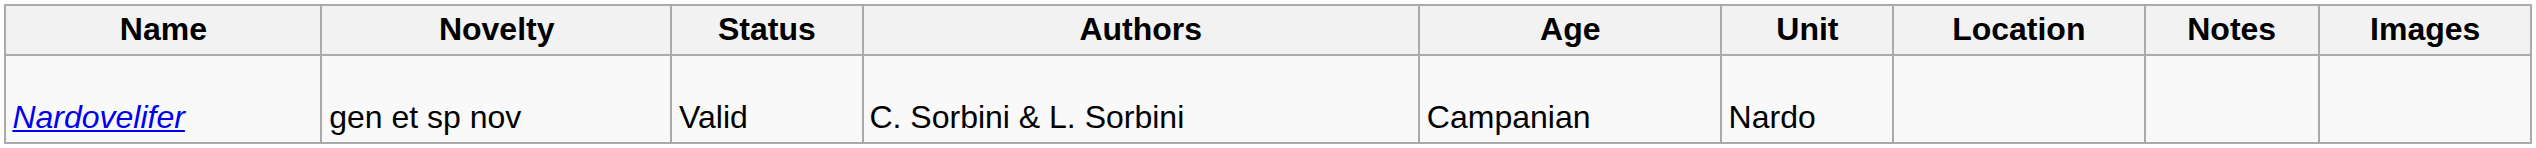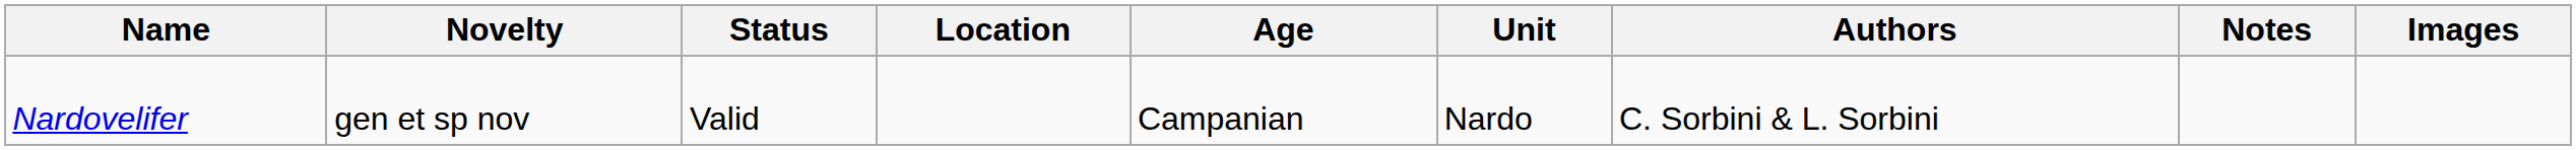columns swapped: Authors <-> Location
